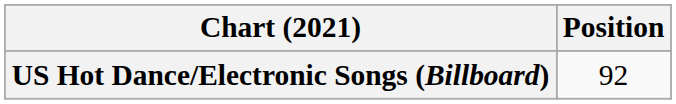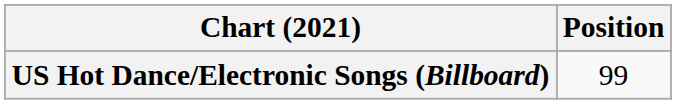US Hot Dance/Electronic Songs (Billboard) | Position: 92 -> 99
